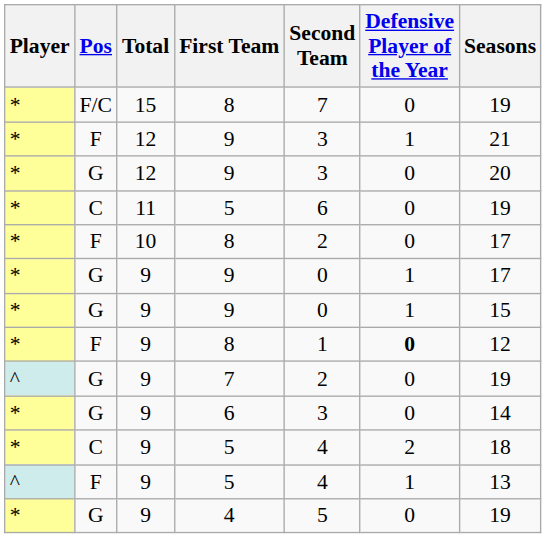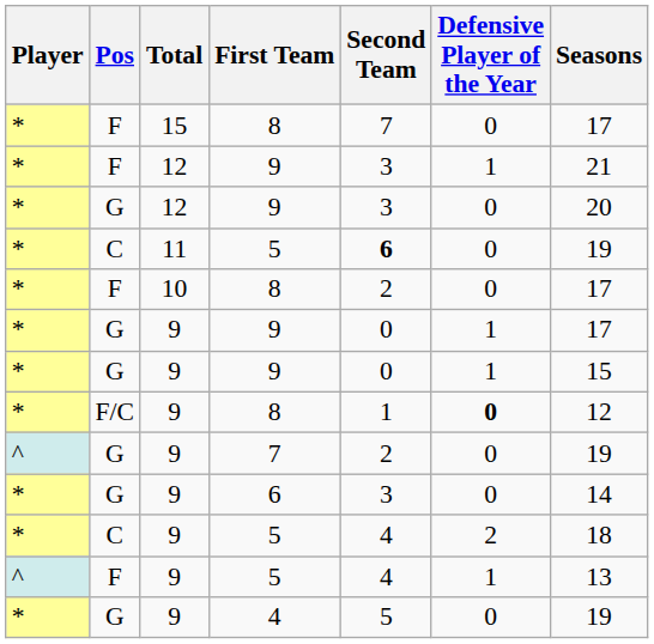15 / 8 | Pos: F/C -> F
15 / 8 | Seasons: 19 -> 17
11 / 5 | Second Team: normal -> bold
9 / 8 | Pos: F -> F/C
